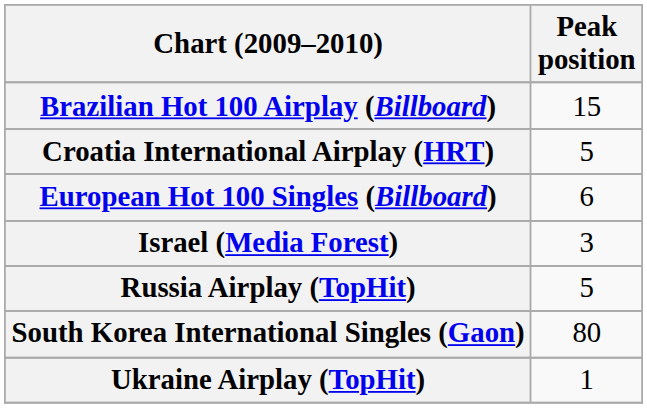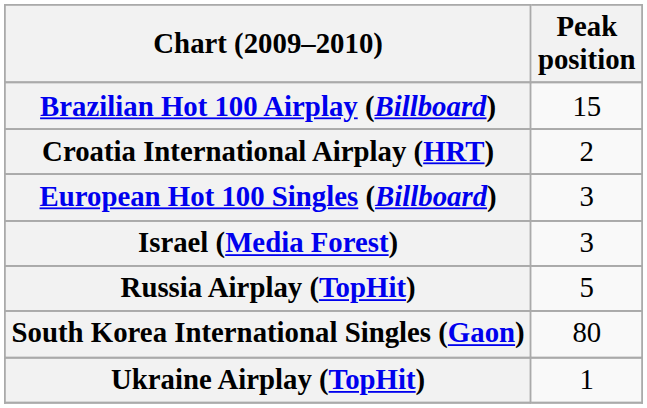Croatia International Airplay (HRT) | Peak position: 5 -> 2
European Hot 100 Singles (Billboard) | Peak position: 6 -> 3
